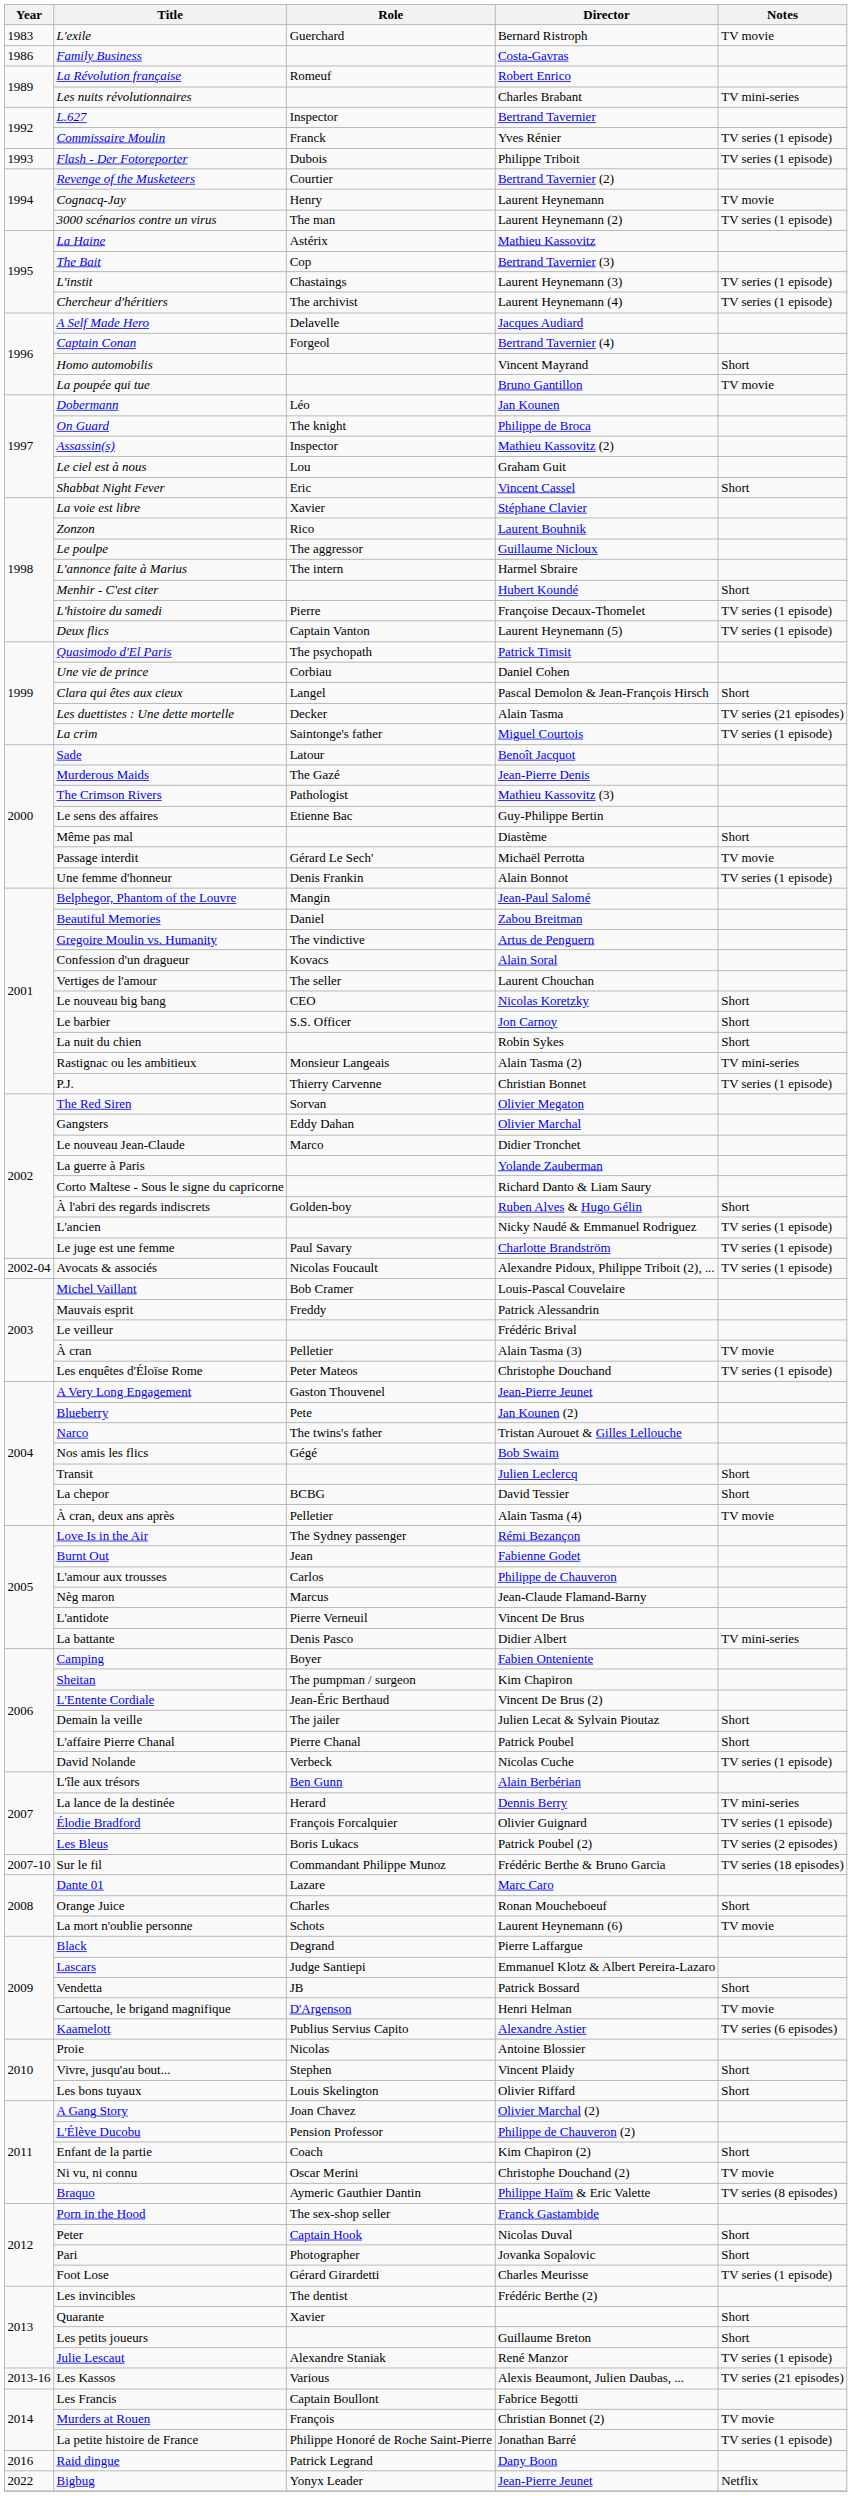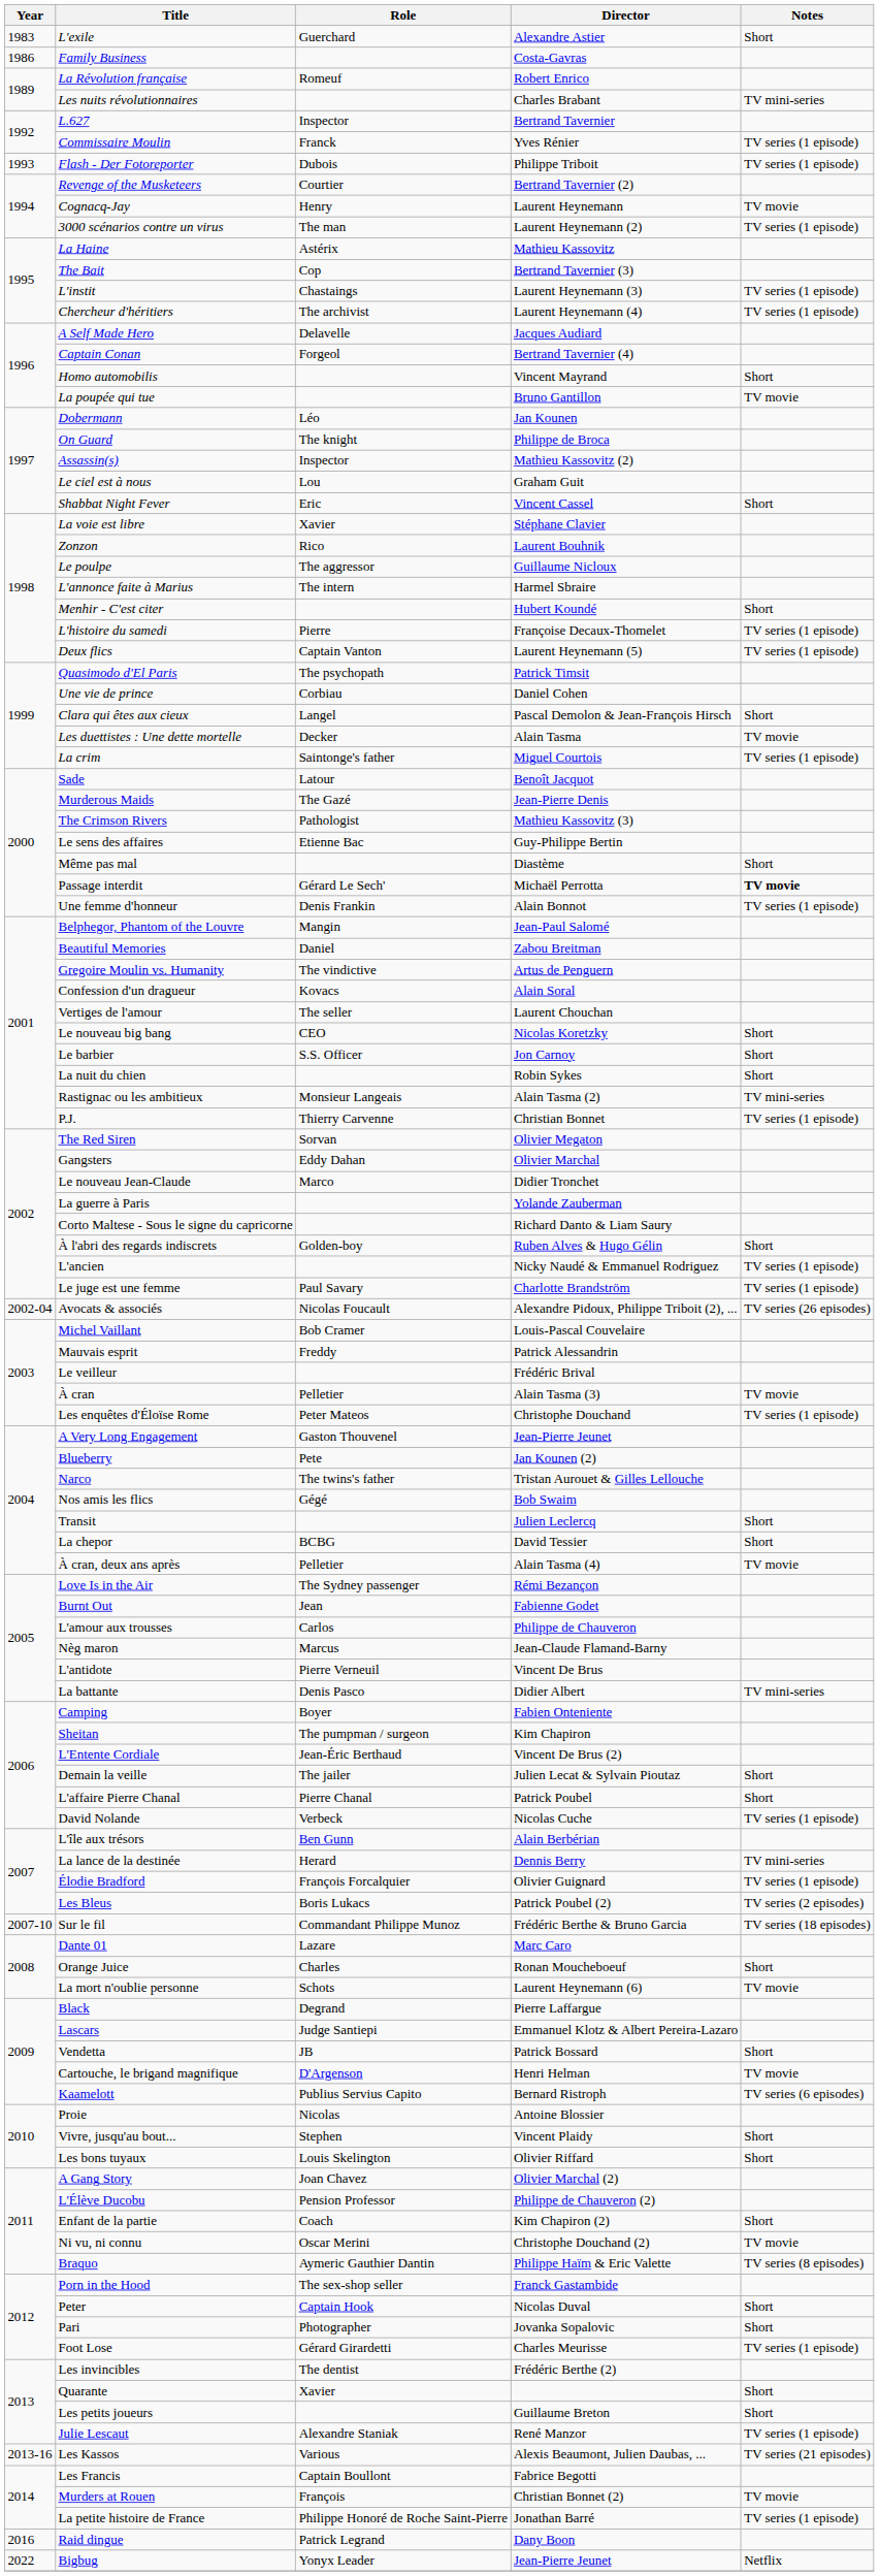L'exile | Director: Bernard Ristroph -> Alexandre Astier
L'exile | Notes: TV movie -> Short
Les duettistes : Une dette mortelle | Notes: TV series (21 episodes) -> TV movie
Passage interdit | Notes: normal -> bold
Avocats & associés | Notes: TV series (1 episode) -> TV series (26 episodes)
Kaamelott | Director: Alexandre Astier -> Bernard Ristroph
